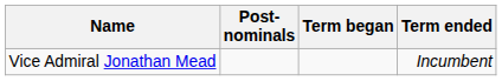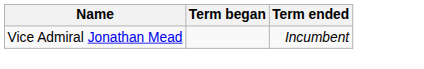- column: Post- nominals
